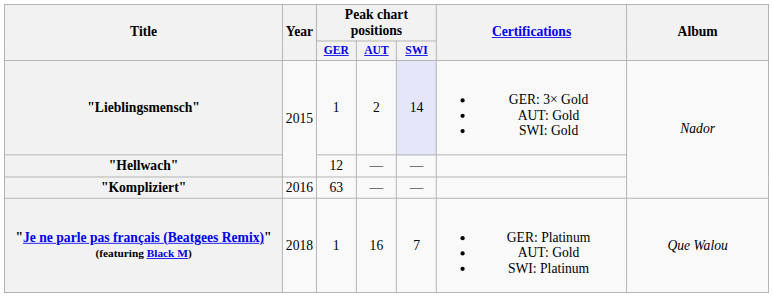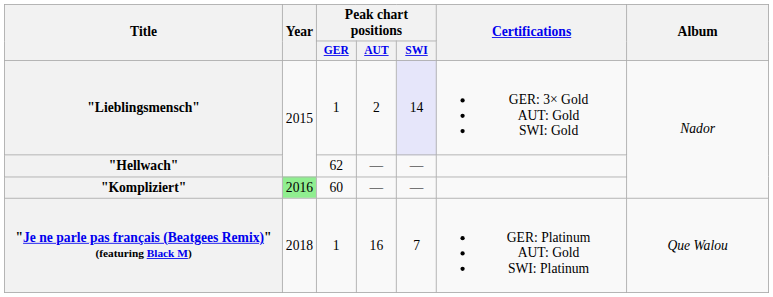"Hellwach" | Peak chart positions / GER: 12 -> 62
"Kompliziert" | Year: no background -> lightgreen background
"Kompliziert" | Peak chart positions / GER: 63 -> 60
